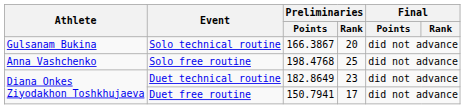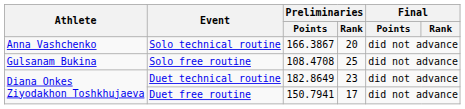Solo technical routine | Athlete: Gulsanam Bukina -> Anna Vashchenko
Solo free routine | Athlete: Anna Vashchenko -> Gulsanam Bukina
Solo free routine | Preliminaries / Points: 198.4768 -> 108.4708
